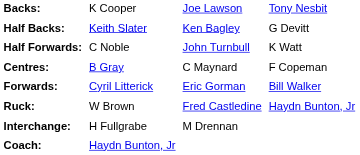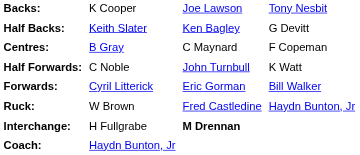rows swapped: Centres: <-> Half Forwards:
Interchange: | column 3: normal -> bold
